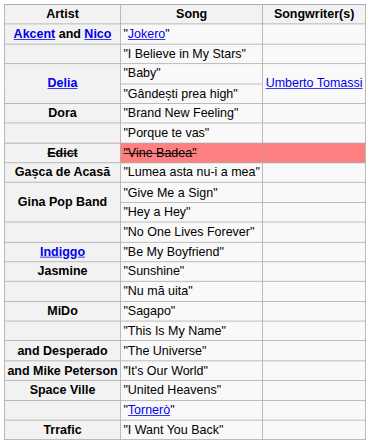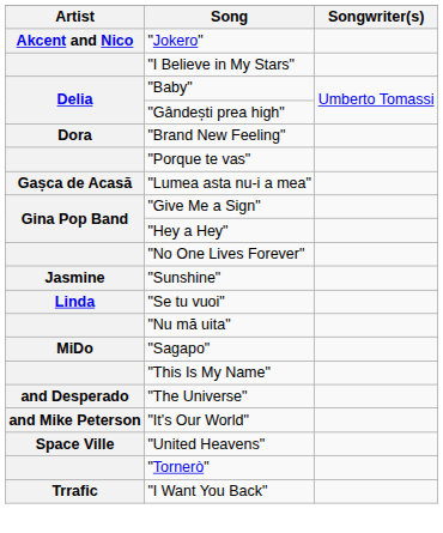- row: Edict | "Vine Badea"
- row: Indiggo | "Be My Boyfriend"
+ row: Linda | "Se tu vuoi"
